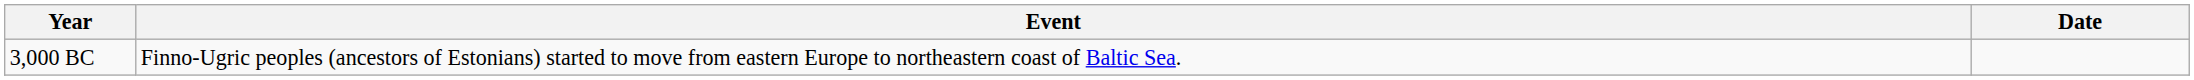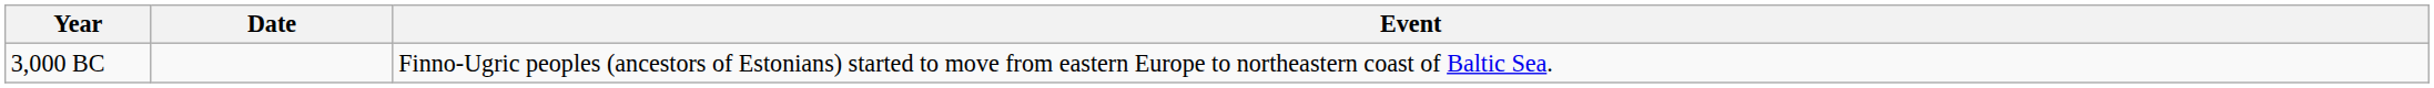columns swapped: Date <-> Event
